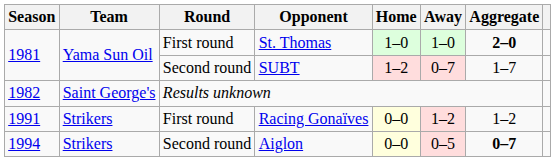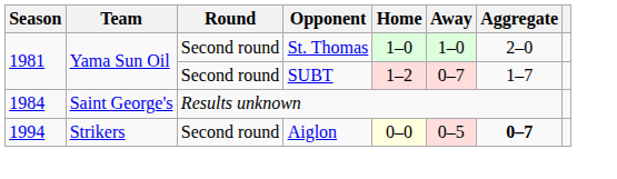St. Thomas | Round: First round -> Second round
St. Thomas | Aggregate: bold -> normal
Results unknown | Season: 1982 -> 1984
- row: 1991 | Strikers | First round | Racing Gonaïves | 0–0 | 1–2 | 1–2
